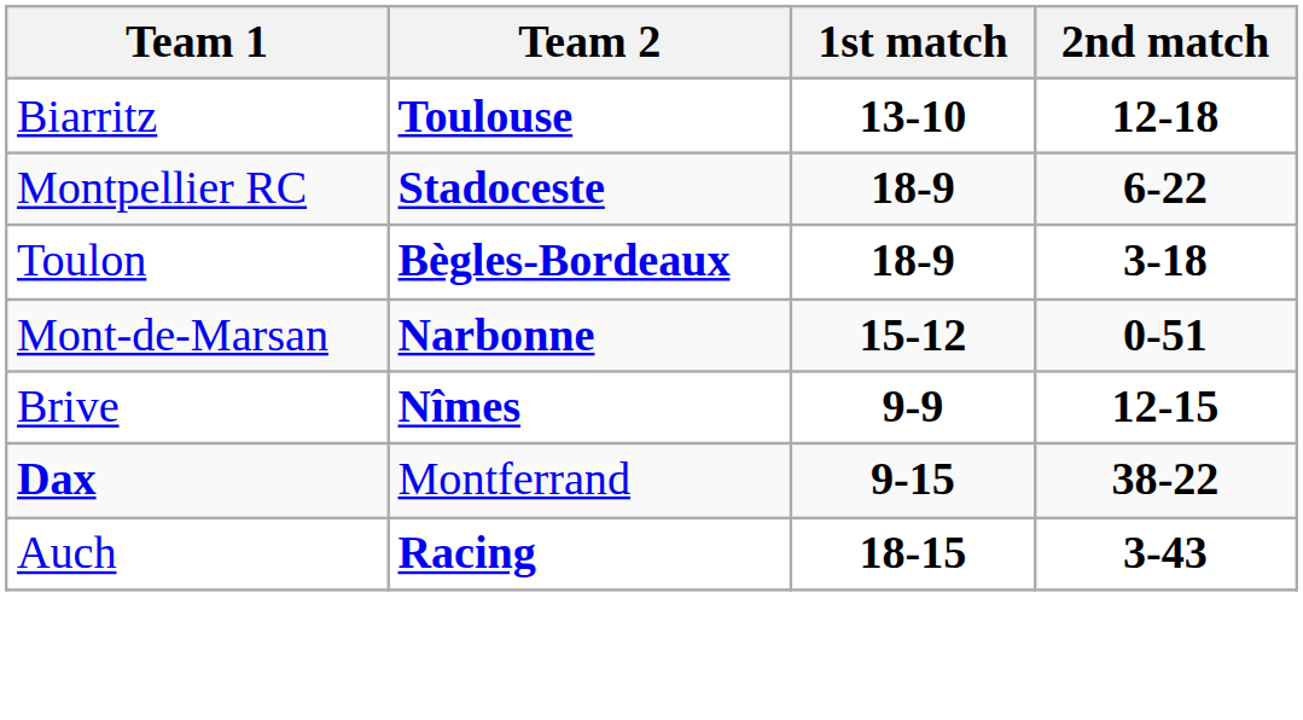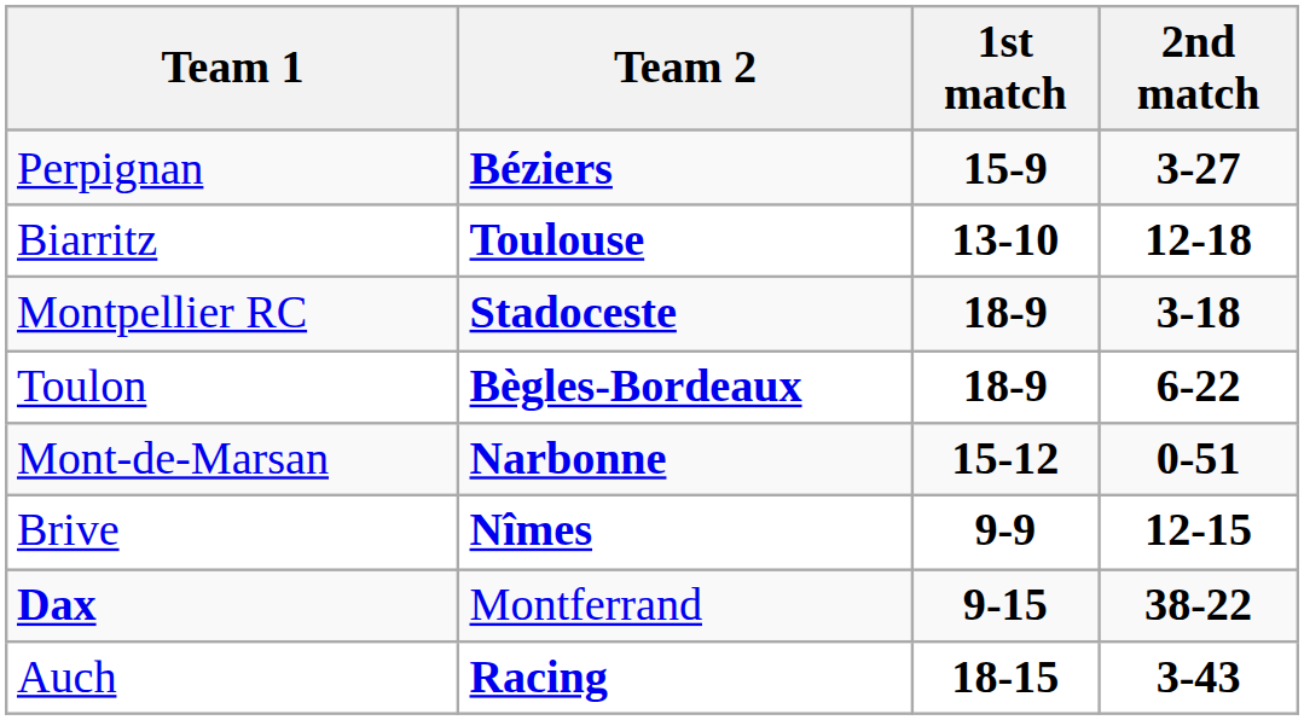+ row: Perpignan | Béziers | 15-9 | 3-27
Montpellier RC | 2nd match: 6-22 -> 3-18
Toulon | 2nd match: 3-18 -> 6-22
